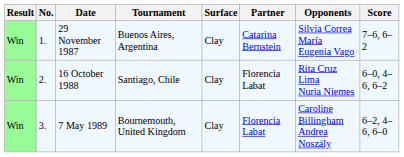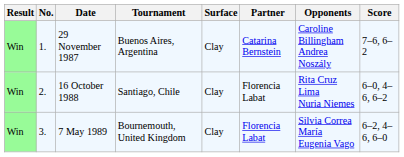29 November 1987 | Opponents: Silvia Correa María Eugenia Vago -> Caroline Billingham Andrea Noszály
7 May 1989 | Opponents: Caroline Billingham Andrea Noszály -> Silvia Correa María Eugenia Vago
